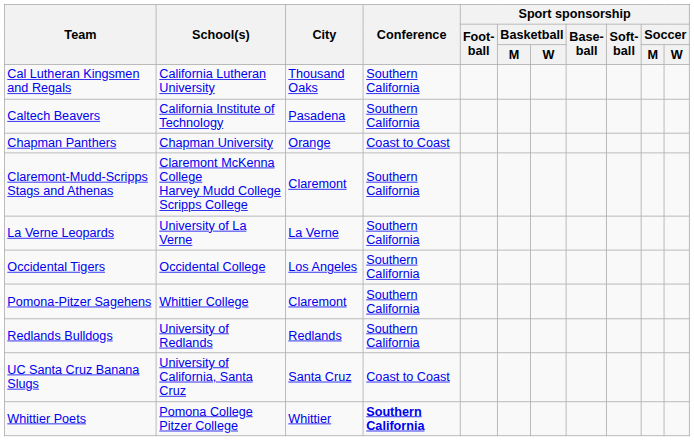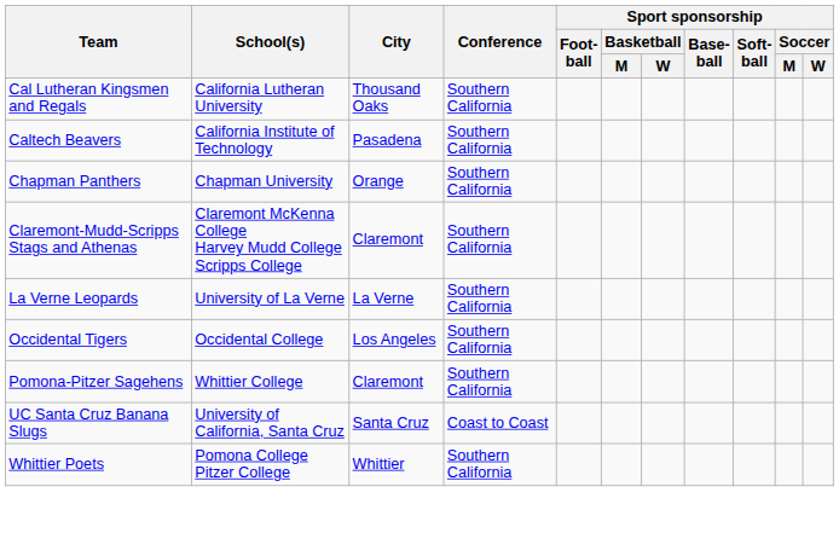Chapman Panthers | Conference: Coast to Coast -> Southern California
- row: Redlands Bulldogs | University of Redlands | Redlands | Southern California
Whittier Poets | Conference: bold -> normal
